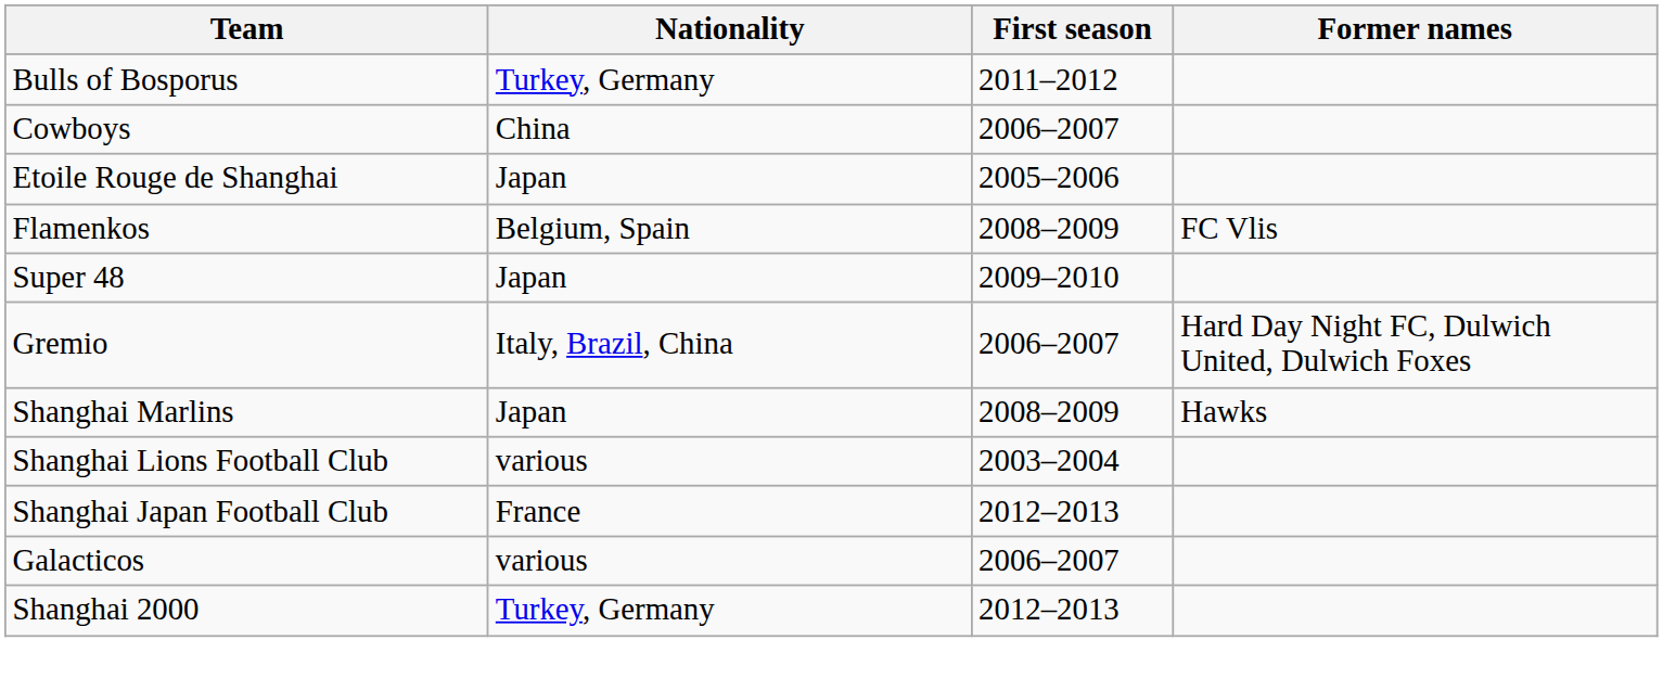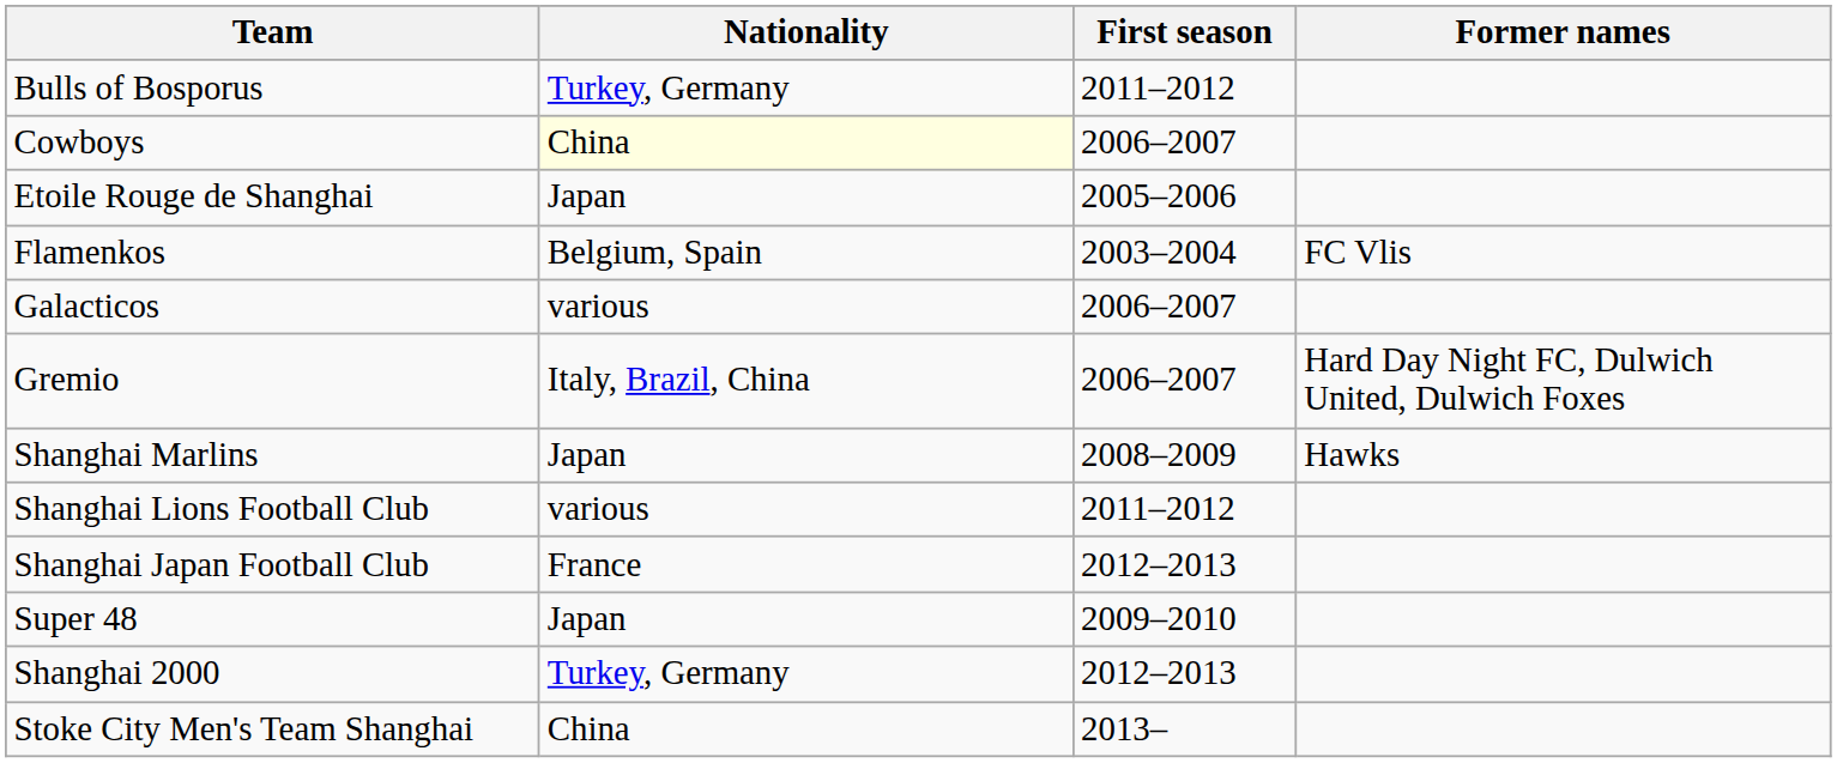Cowboys | Nationality: no background -> lightyellow background
Flamenkos | First season: 2008–2009 -> 2003–2004
rows swapped: Galacticos <-> Super 48
Shanghai Lions Football Club | First season: 2003–2004 -> 2011–2012
+ row: Stoke City Men's Team Shanghai | China | 2013–
